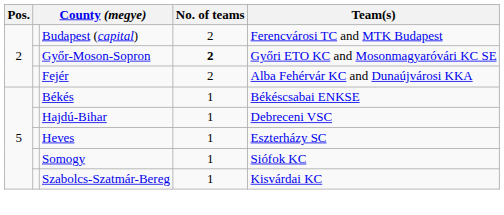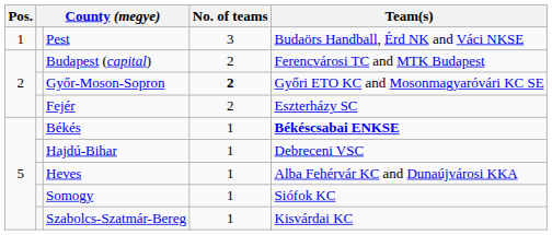+ row: 1 | Pest | 3 | Budaörs Handball, Érd NK and Váci NKSE
Fejér | Team(s): Alba Fehérvár KC and Dunaújvárosi KKA -> Eszterházy SC
Békés | Team(s): normal -> bold
Heves | Team(s): Eszterházy SC -> Alba Fehérvár KC and Dunaújvárosi KKA
